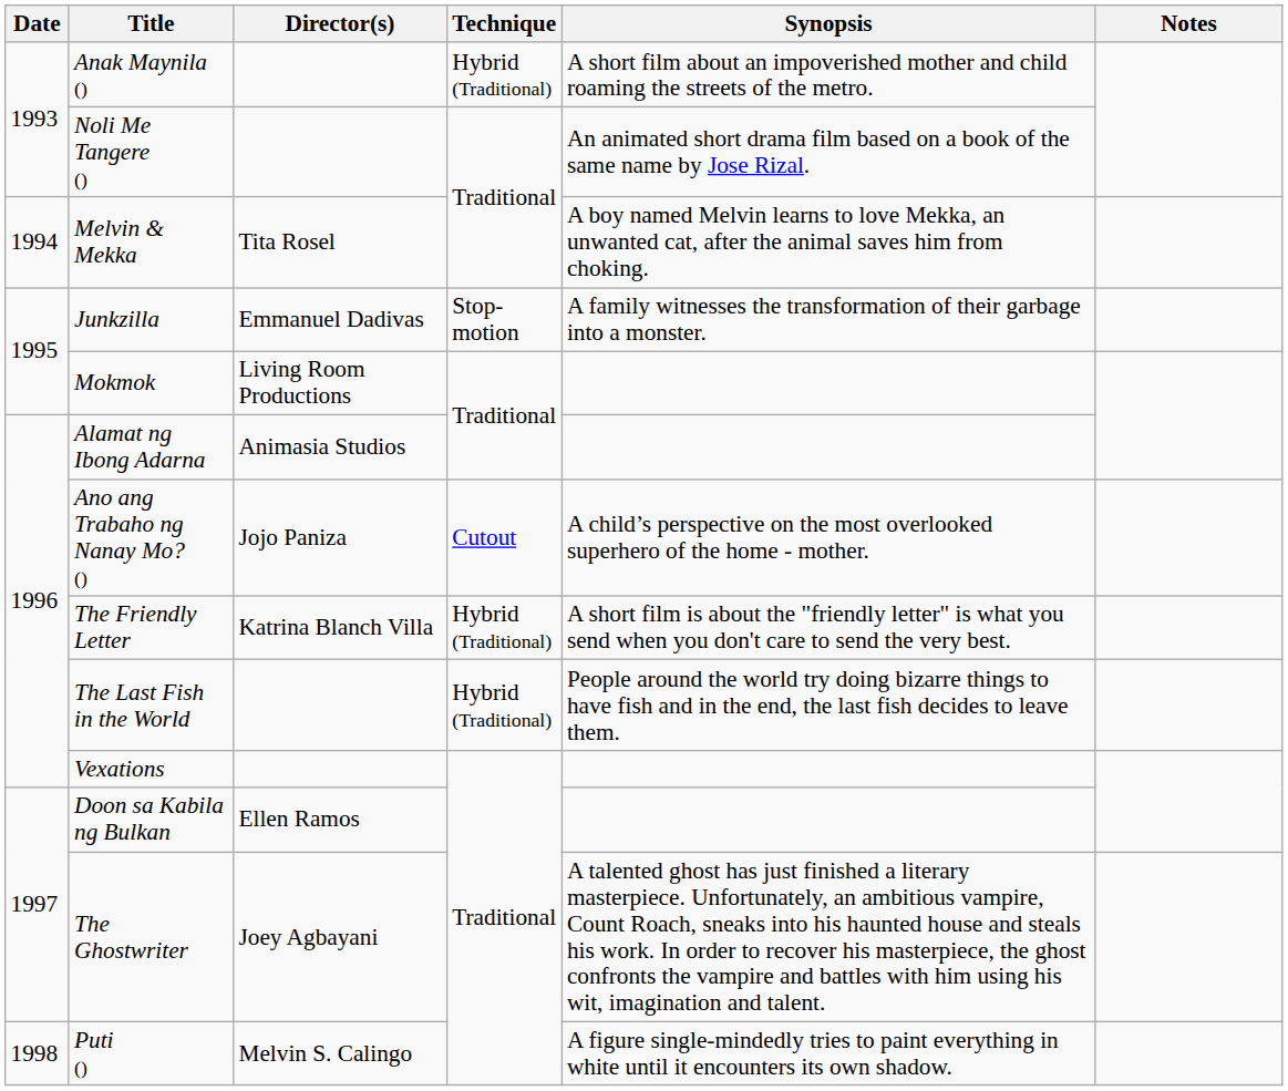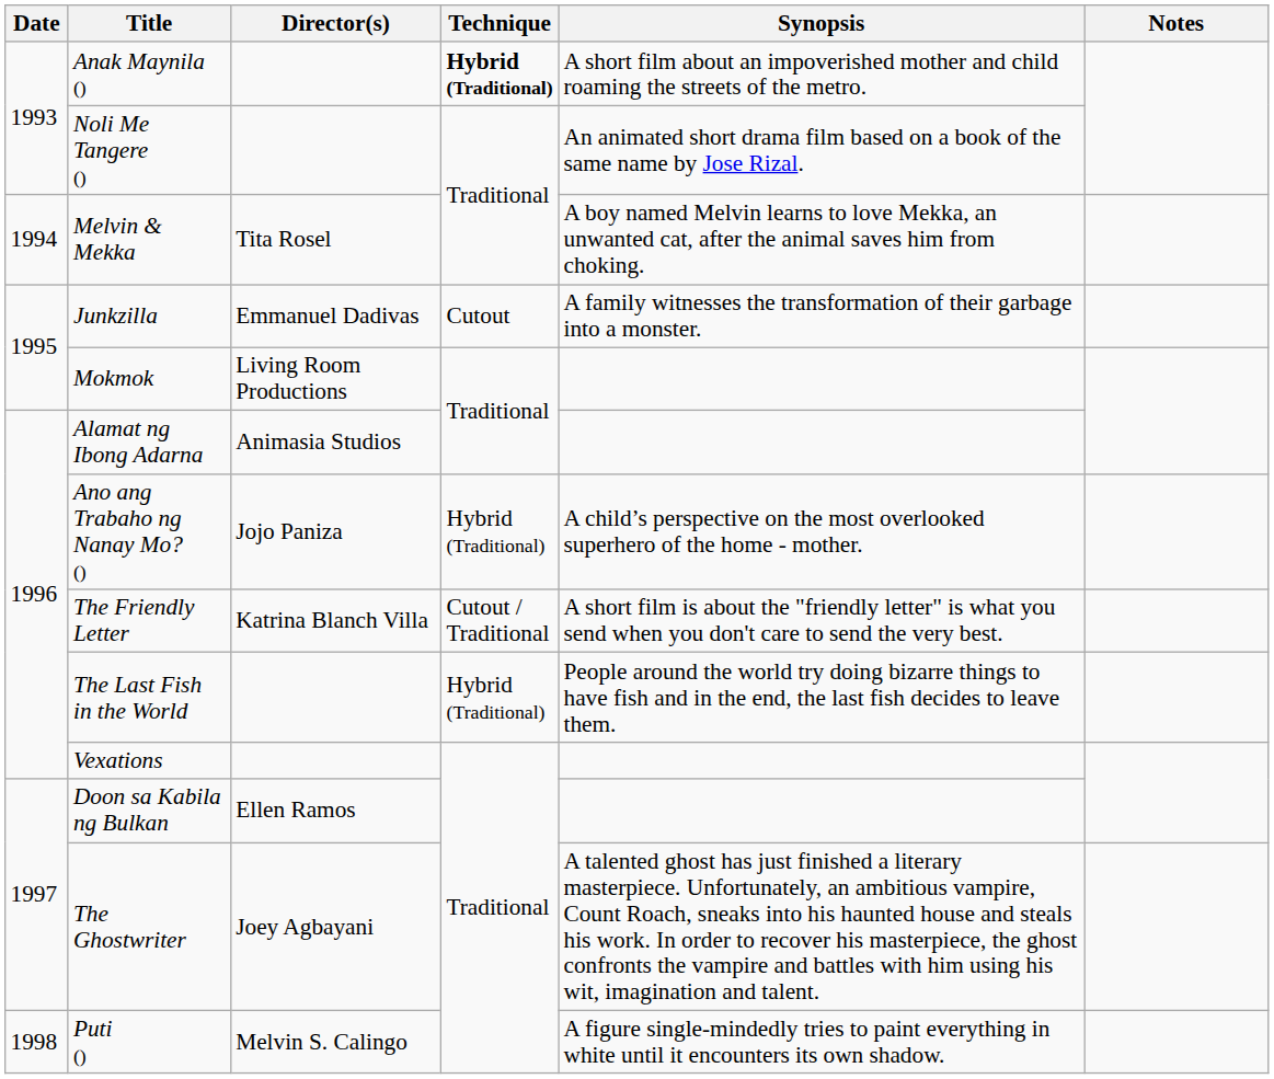Anak Maynila () | Technique: normal -> bold
Junkzilla | Technique: Stop-motion -> Cutout
Ano ang Trabaho ng Nanay Mo? () | Technique: Cutout -> Hybrid (Traditional)
The Friendly Letter | Technique: Hybrid (Traditional) -> Cutout / Traditional
